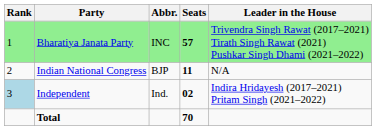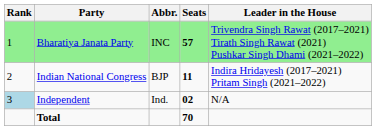Indian National Congress | Leader in the House: N/A -> Indira Hridayesh (2017–2021) Pritam Singh (2021–2022)
Independent | Leader in the House: Indira Hridayesh (2017–2021) Pritam Singh (2021–2022) -> N/A
